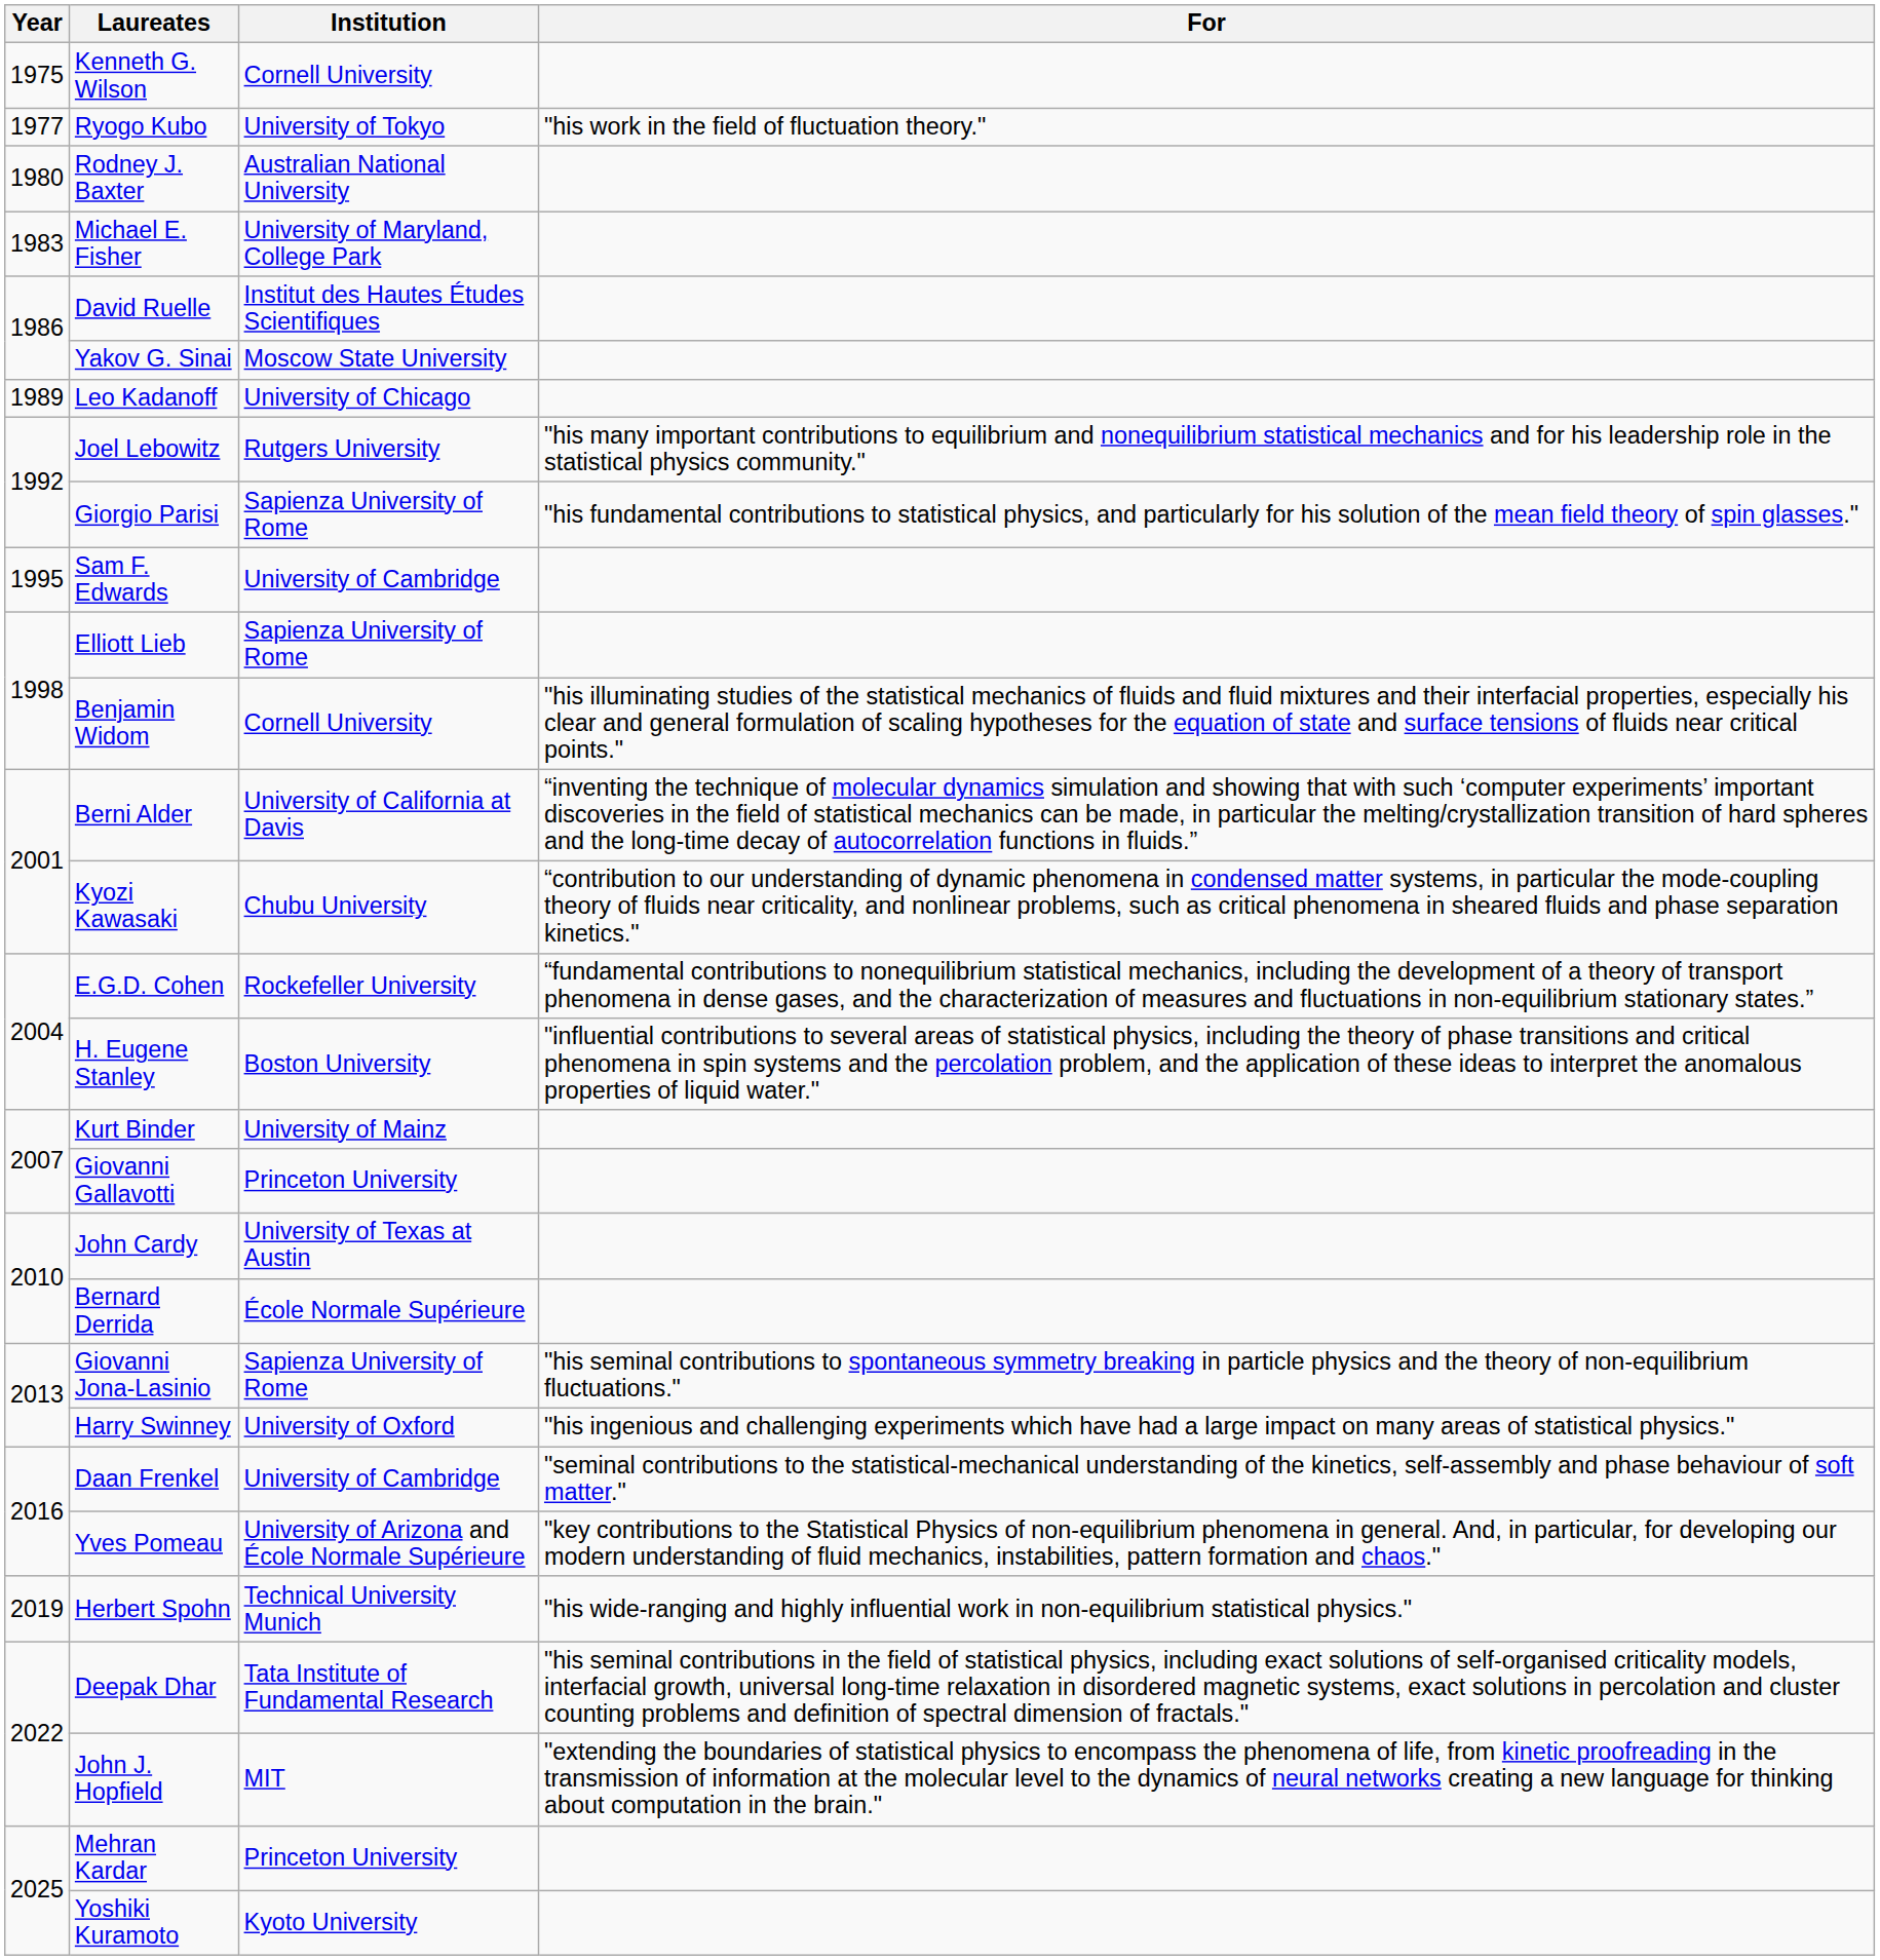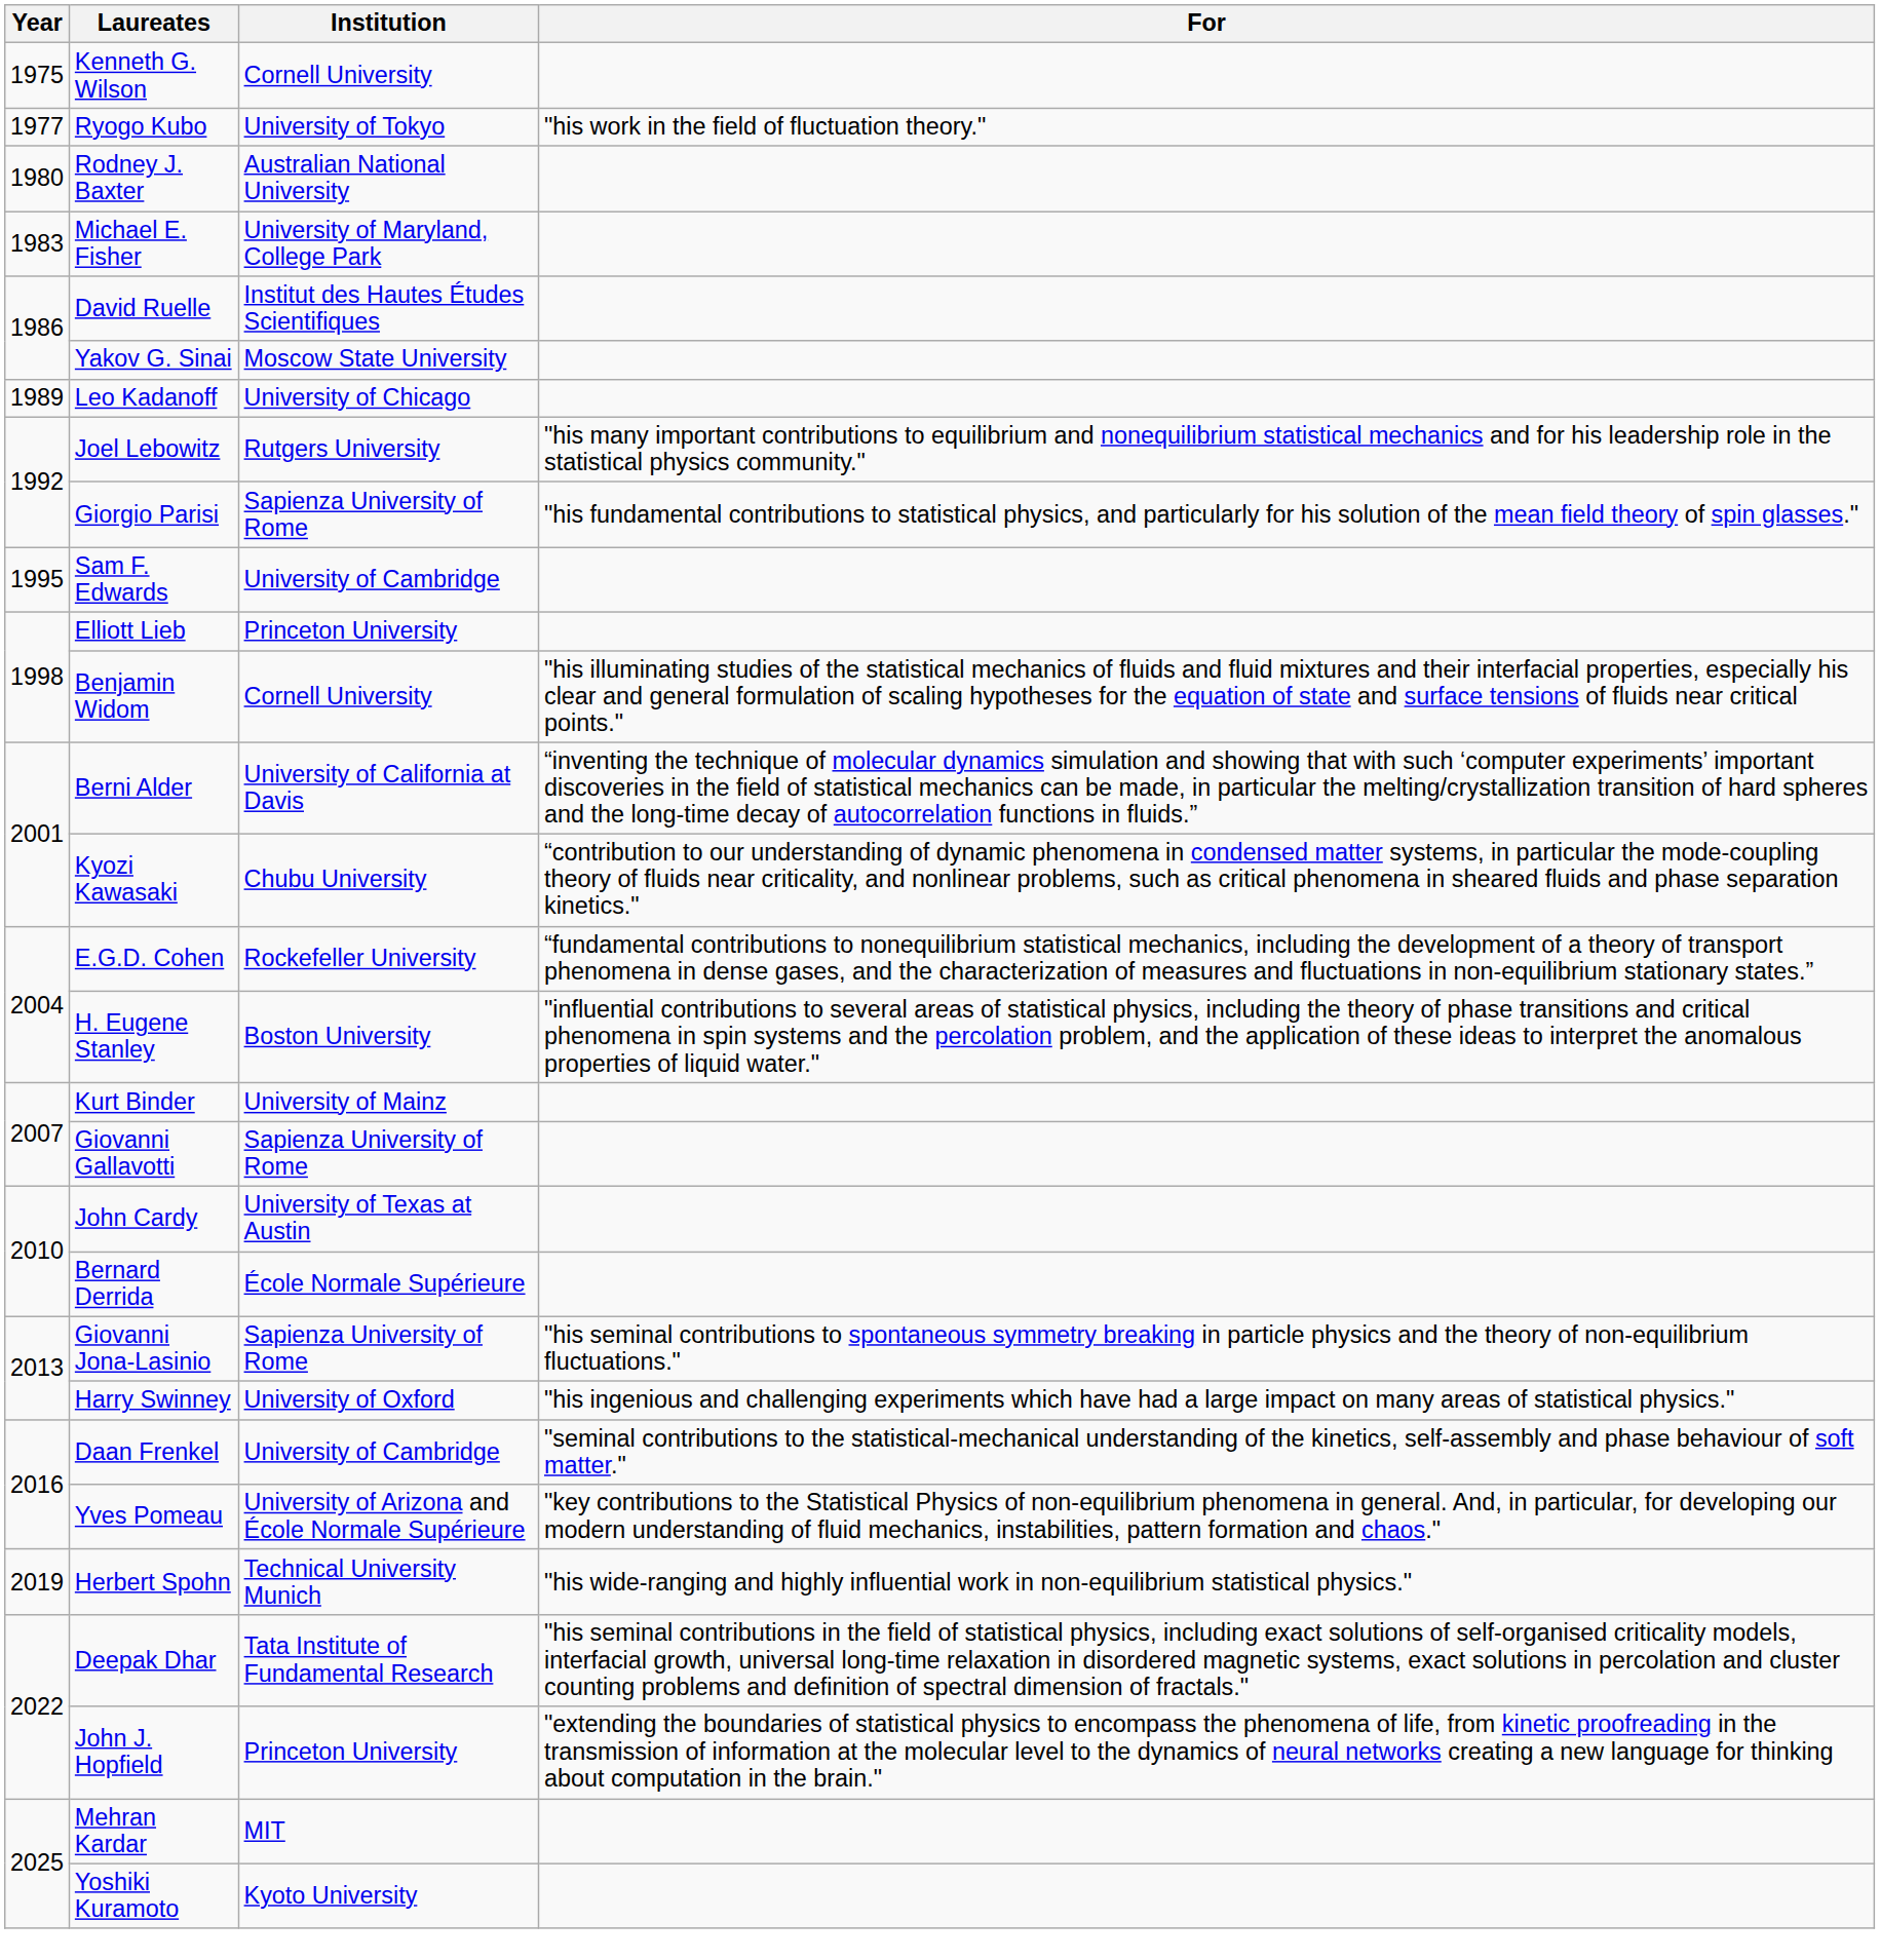Elliott Lieb | Institution: Sapienza University of Rome -> Princeton University
Giovanni Gallavotti | Institution: Princeton University -> Sapienza University of Rome
John J. Hopfield | Institution: MIT -> Princeton University
Mehran Kardar | Institution: Princeton University -> MIT
